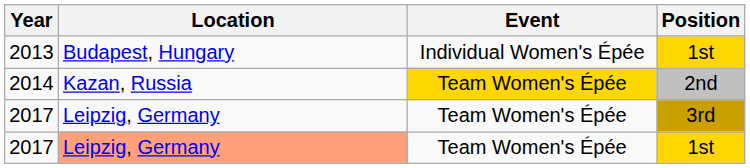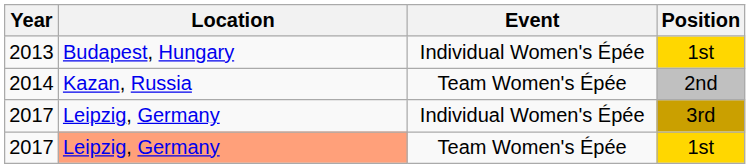2014 | Event: gold background -> no background
2017 / 3rd | Event: Team Women's Épée -> Individual Women's Épée
